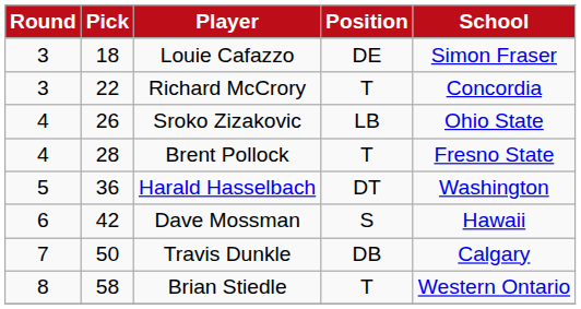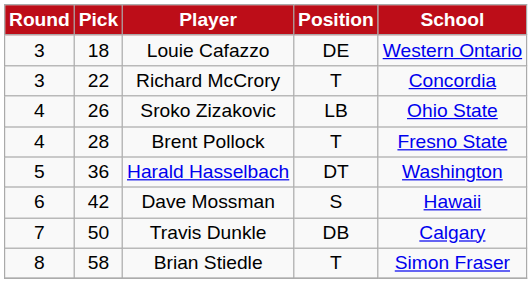Louie Cafazzo | School: Simon Fraser -> Western Ontario
Brian Stiedle | School: Western Ontario -> Simon Fraser
